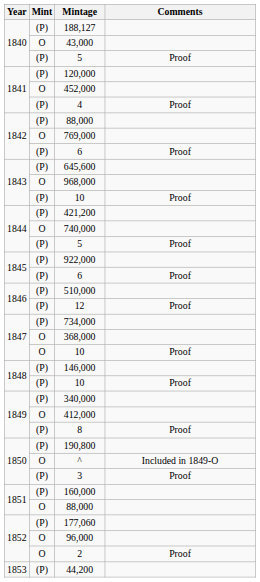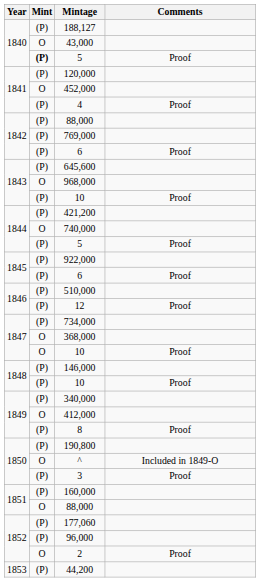1840 / 5 | Mint: normal -> bold
769,000 | Mint: O -> (P)
96,000 | Mint: O -> (P)
